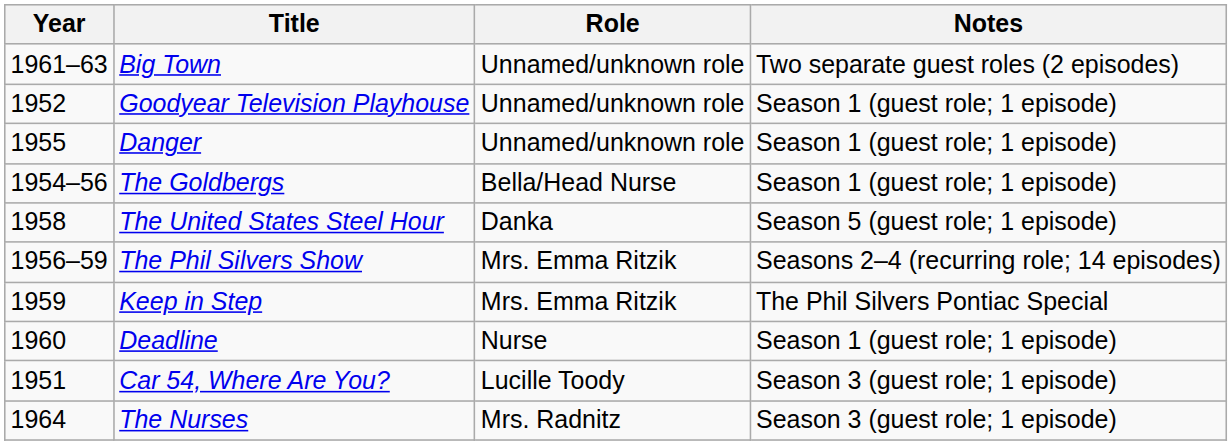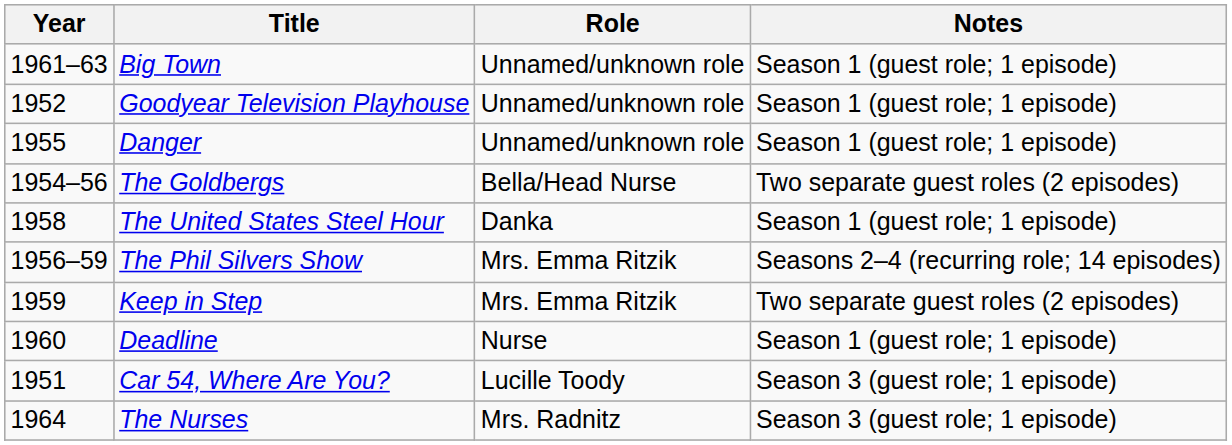Big Town | Notes: Two separate guest roles (2 episodes) -> Season 1 (guest role; 1 episode)
The Goldbergs | Notes: Season 1 (guest role; 1 episode) -> Two separate guest roles (2 episodes)
The United States Steel Hour | Notes: Season 5 (guest role; 1 episode) -> Season 1 (guest role; 1 episode)
Keep in Step | Notes: The Phil Silvers Pontiac Special -> Two separate guest roles (2 episodes)
